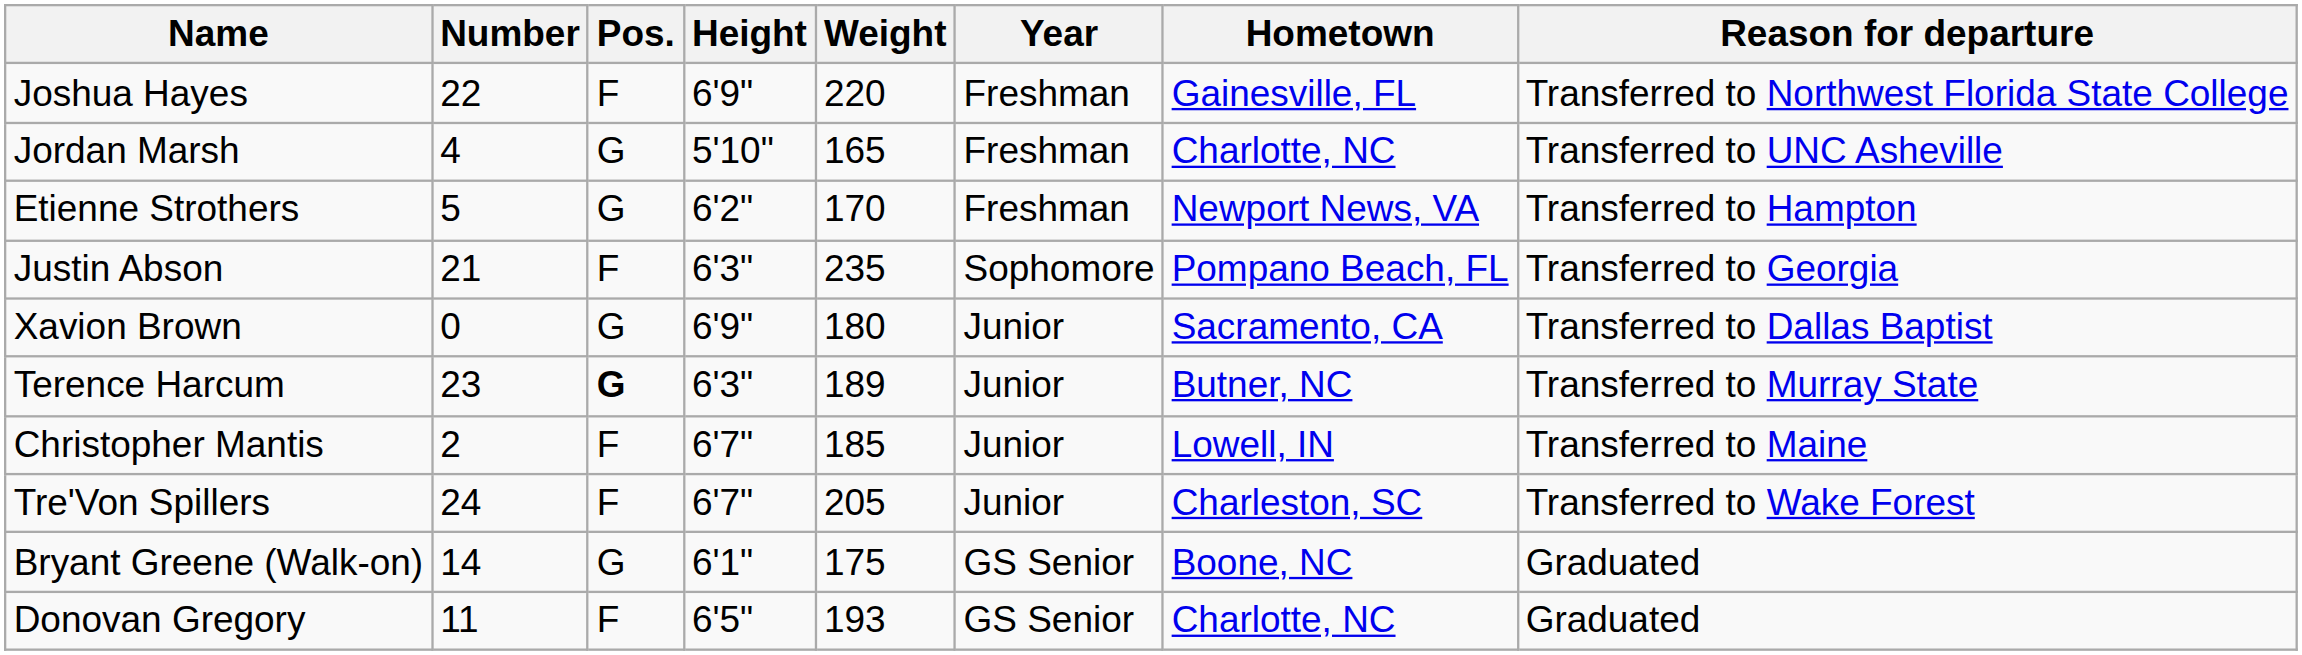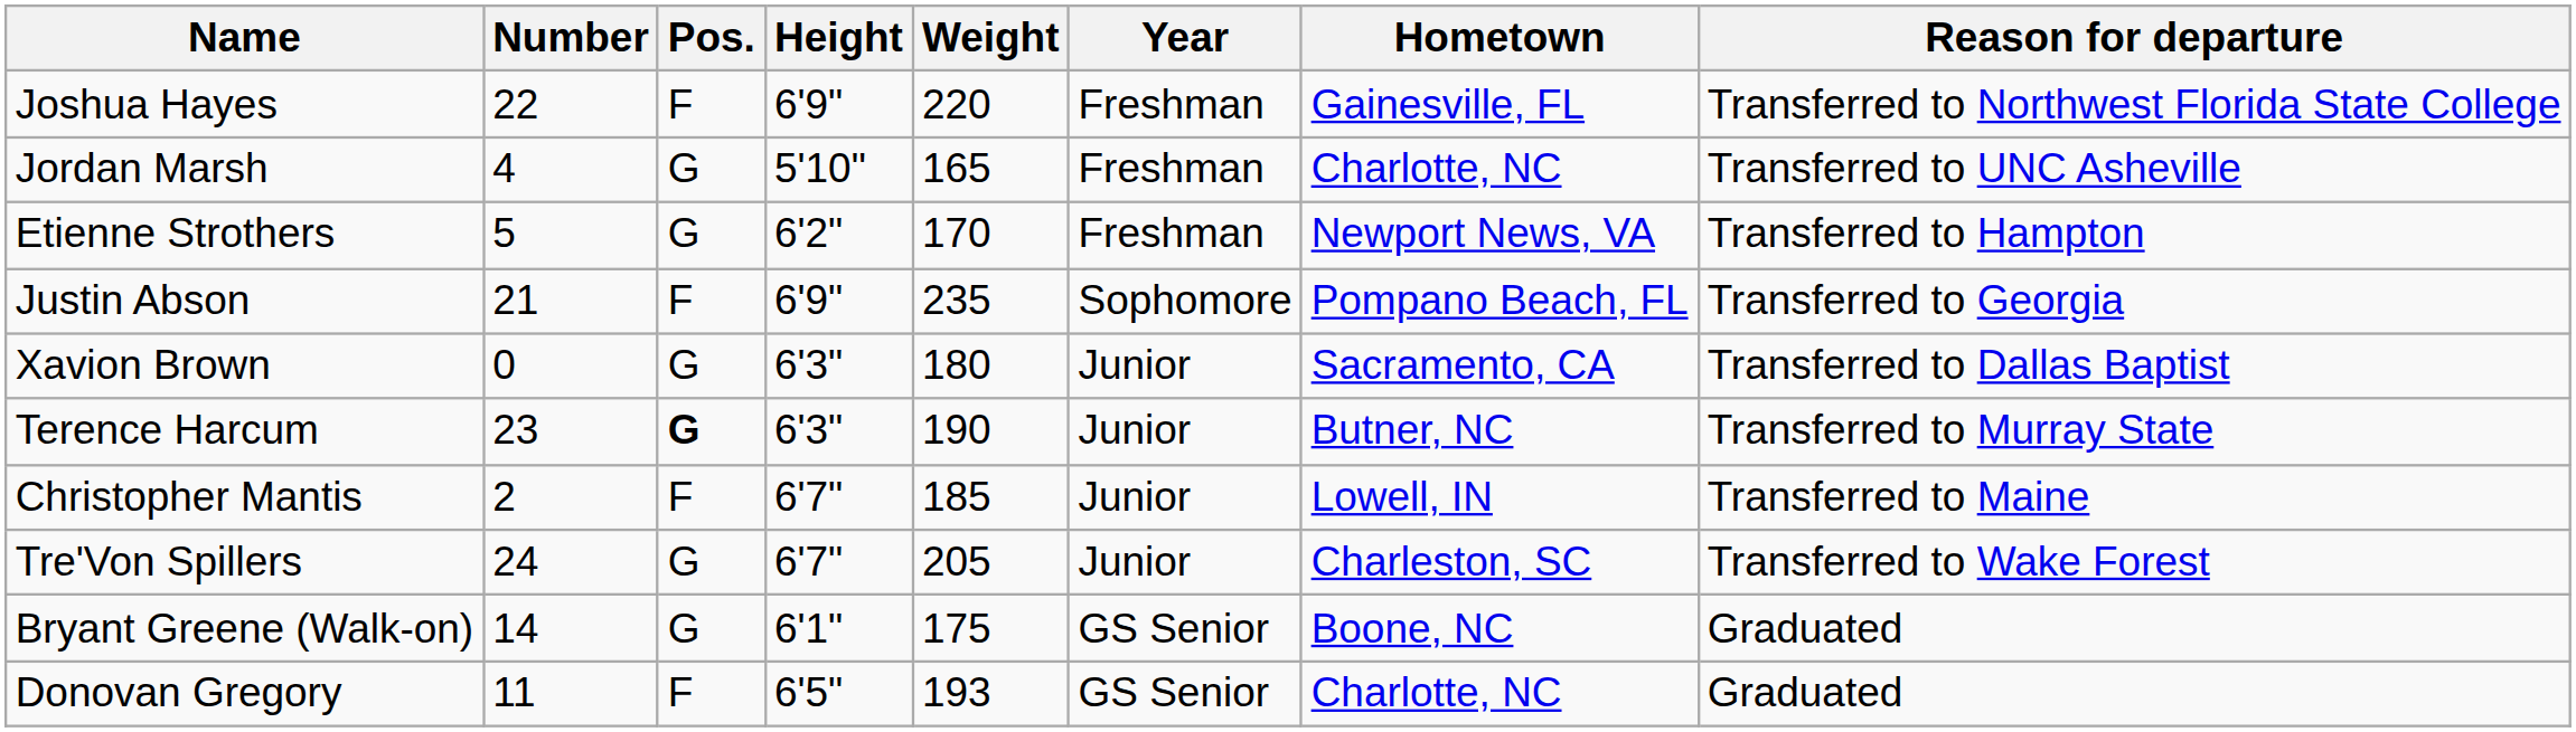Justin Abson | Height: 6'3" -> 6'9"
Xavion Brown | Height: 6'9" -> 6'3"
Terence Harcum | Weight: 189 -> 190
Tre'Von Spillers | Pos.: F -> G
